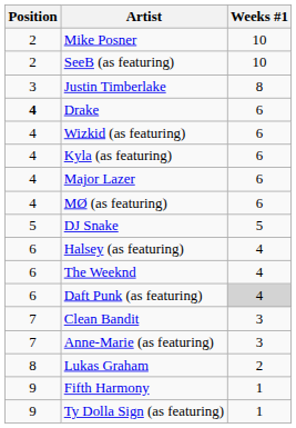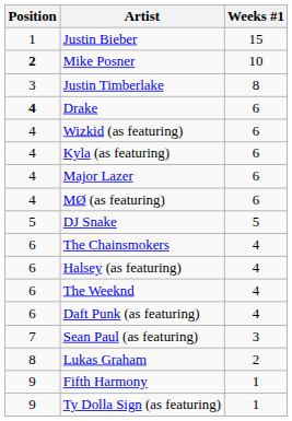+ row: 1 | Justin Bieber | 15
Mike Posner | Position: normal -> bold
- row: 2 | SeeB (as featuring) | 10
+ row: 6 | The Chainsmokers | 4
Daft Punk (as featuring) | Weeks #1: lightgrey background -> no background
- row: 7 | Clean Bandit | 3
- row: 7 | Anne-Marie (as featuring) | 3
+ row: 7 | Sean Paul (as featuring) | 3
